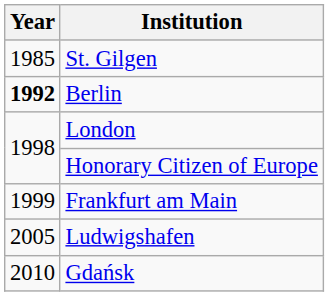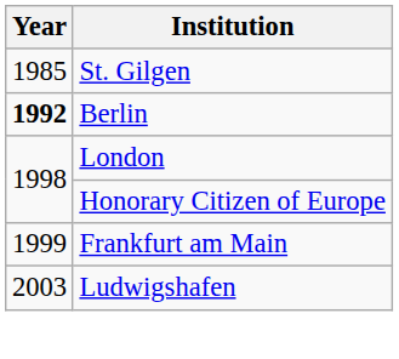Ludwigshafen | Year: 2005 -> 2003
- row: 2010 | Gdańsk
